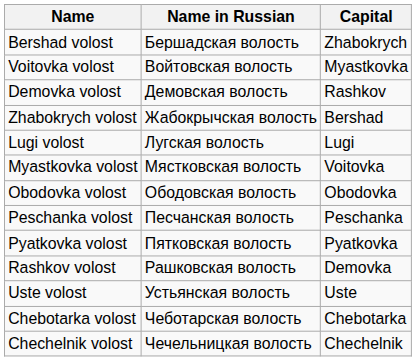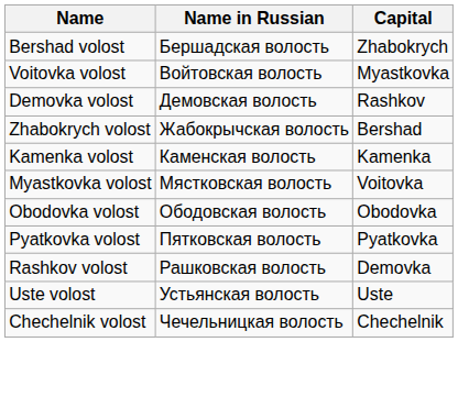+ row: Kamenka volost | Каменская волость | Kamenka
- row: Lugi volost | Лугская волость | Lugi
- row: Peschanka volost | Песчанская волость | Peschanka
- row: Chebotarka volost | Чеботарская волость | Chebotarka
